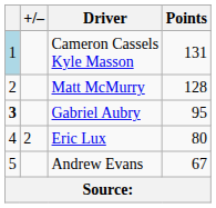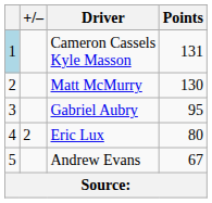Matt McMurry | Points: 128 -> 130
Gabriel Aubry | column 1: bold -> normal
